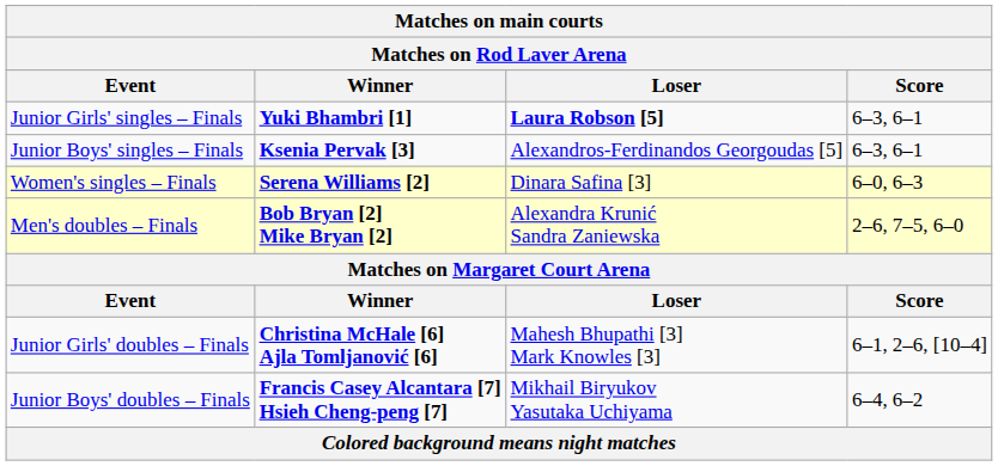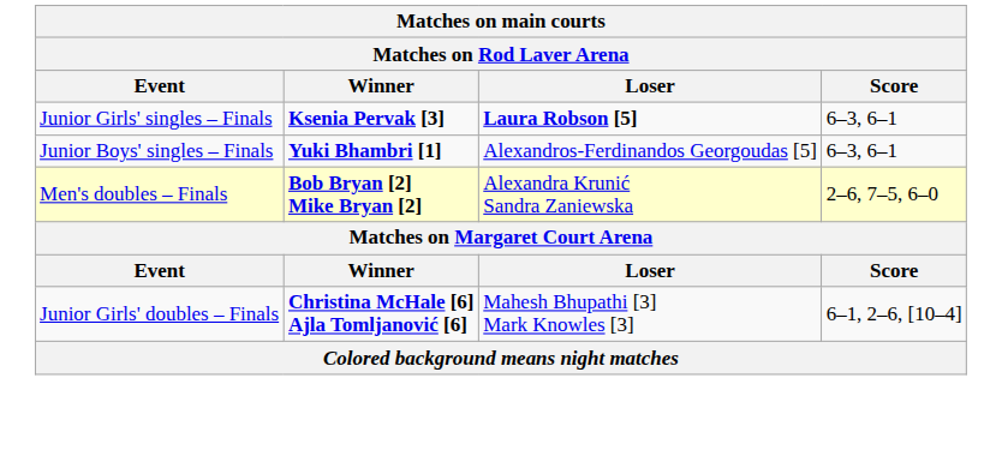Junior Girls' singles – Finals | Winner: Yuki Bhambri [1] -> Ksenia Pervak [3]
Junior Boys' singles – Finals | Winner: Ksenia Pervak [3] -> Yuki Bhambri [1]
- row: Women's singles – Finals | Serena Williams [2] | Dinara Safina [3] | 6–0, 6–3
- row: Junior Boys' doubles – Finals | Francis Casey Alcantara [7] Hsieh Cheng-peng [7] | Mikhail Biryukov Yasutaka Uchiyama | 6–4, 6–2
